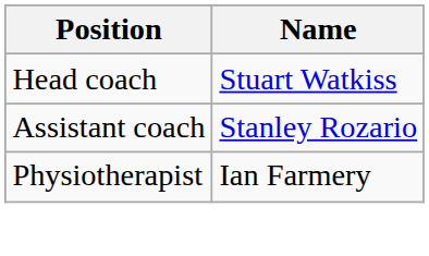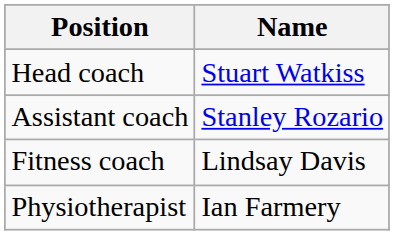+ row: Fitness coach | Lindsay Davis
